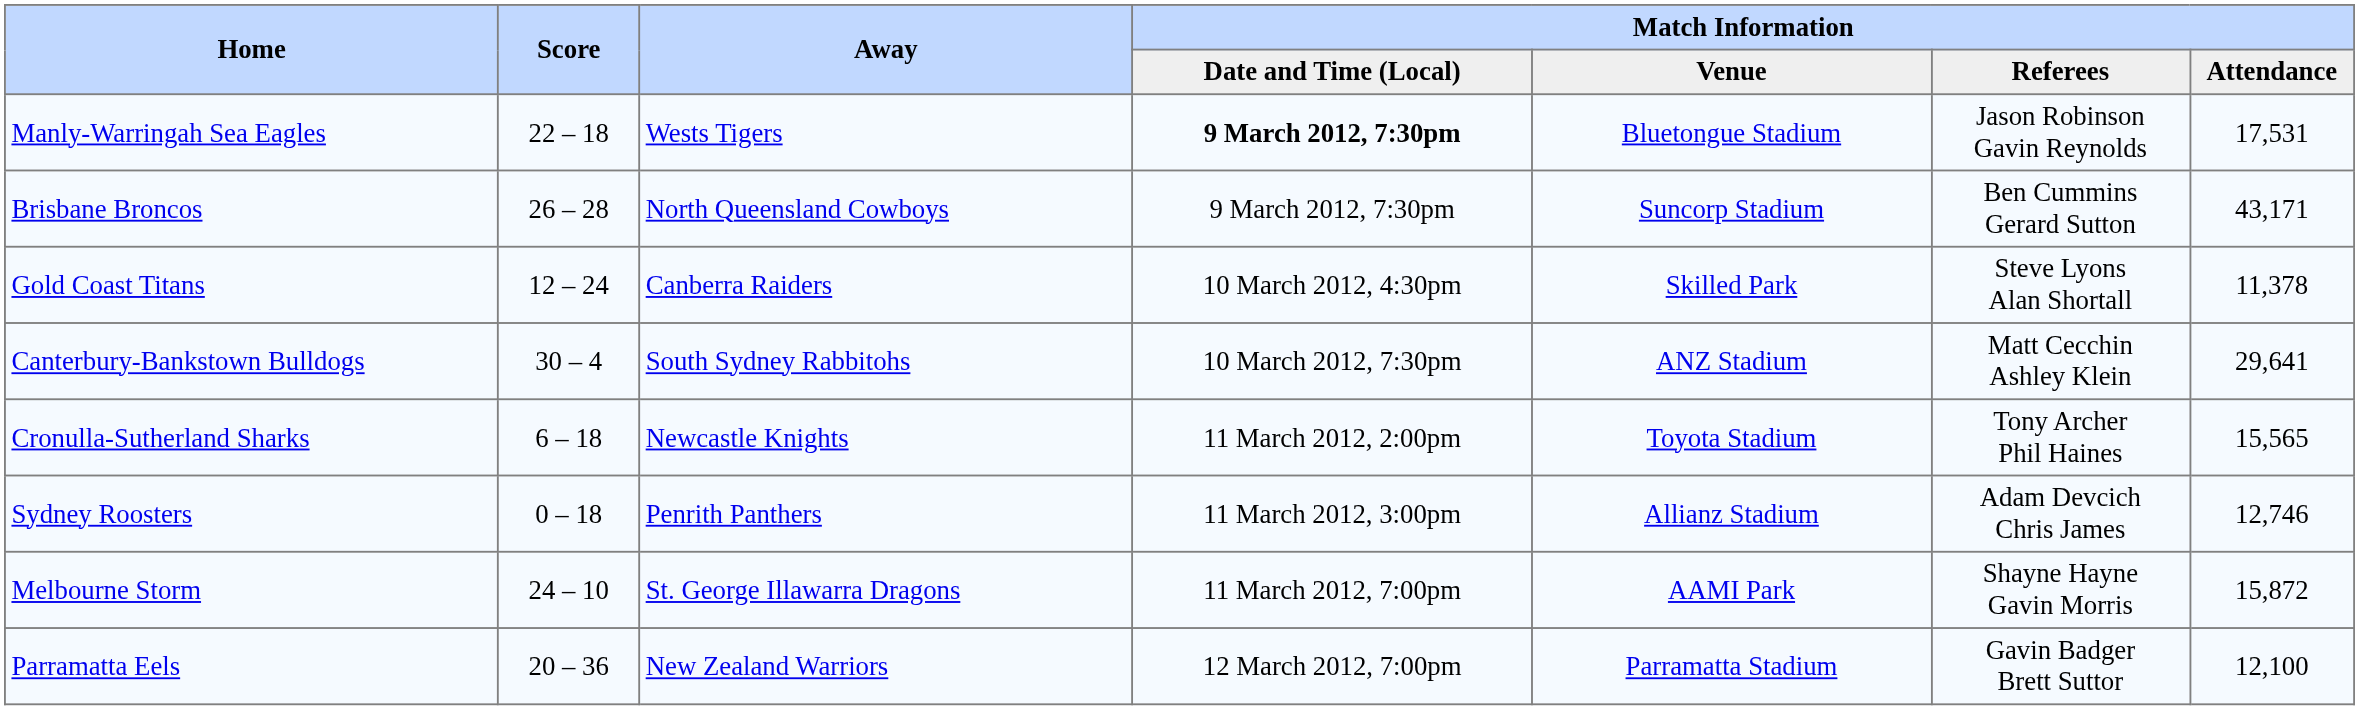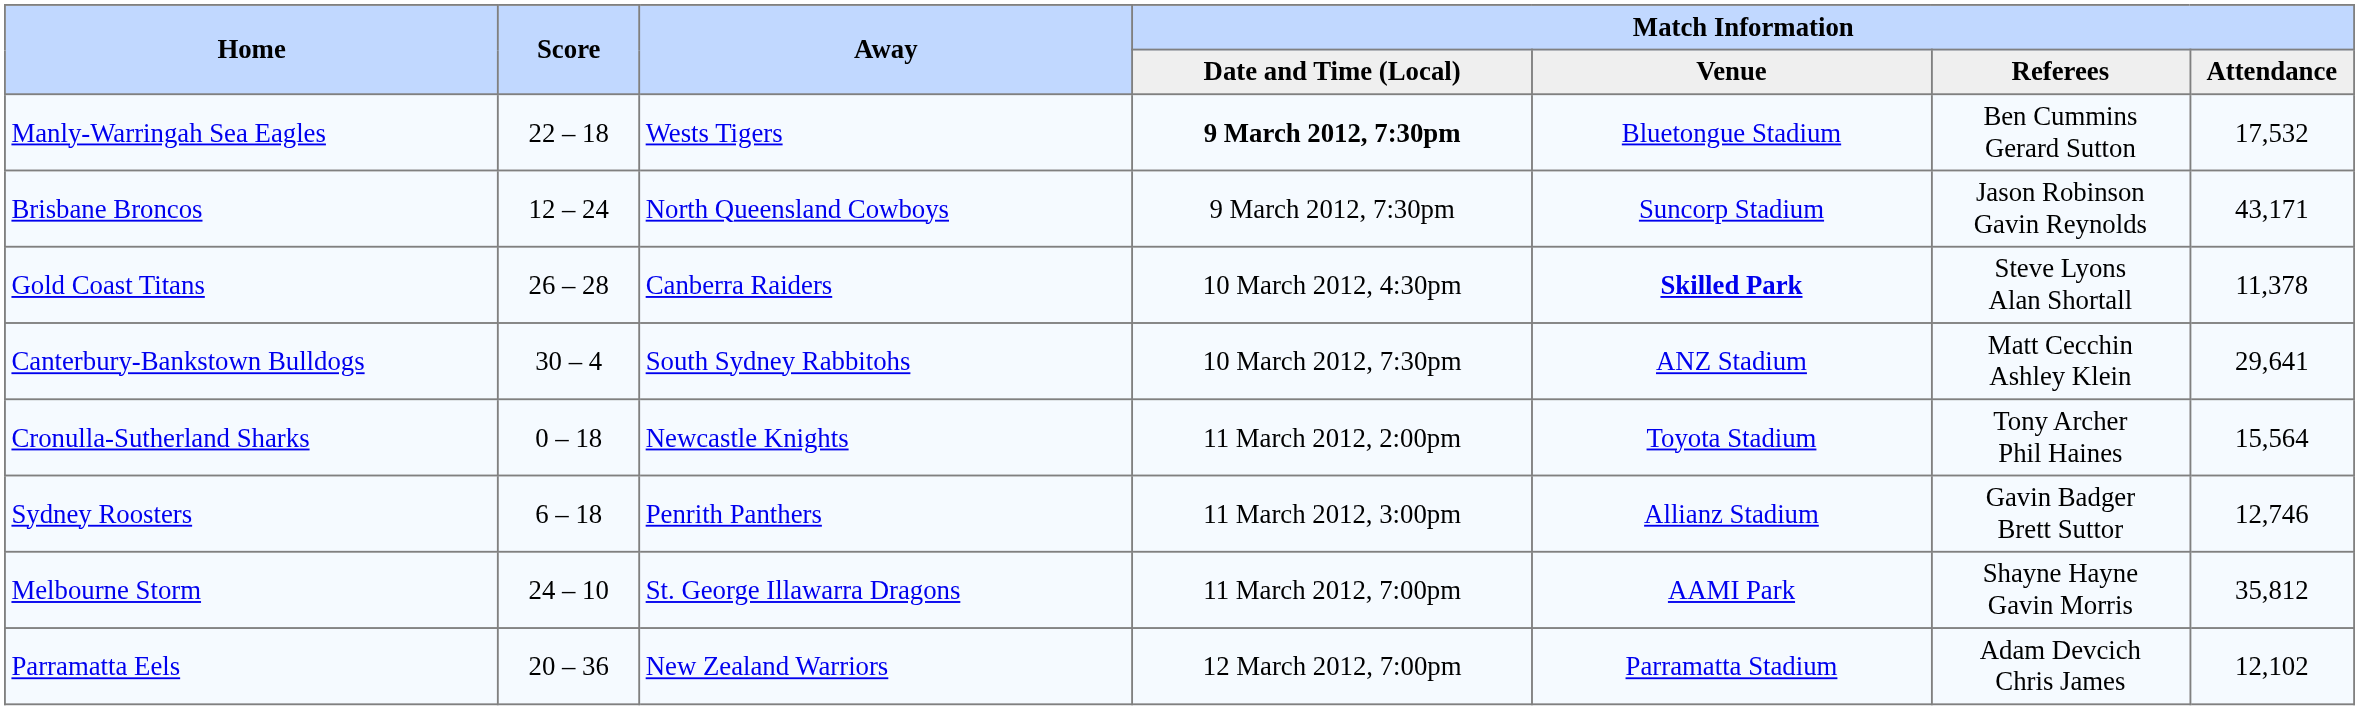Manly-Warringah Sea Eagles | Match Information / Referees: Jason Robinson Gavin Reynolds -> Ben Cummins Gerard Sutton
Manly-Warringah Sea Eagles | Match Information / Attendance: 17,531 -> 17,532
Brisbane Broncos | Score: 26 – 28 -> 12 – 24
Brisbane Broncos | Match Information / Referees: Ben Cummins Gerard Sutton -> Jason Robinson Gavin Reynolds
Gold Coast Titans | Score: 12 – 24 -> 26 – 28
Gold Coast Titans | Match Information / Venue: normal -> bold
Cronulla-Sutherland Sharks | Score: 6 – 18 -> 0 – 18
Cronulla-Sutherland Sharks | Match Information / Attendance: 15,565 -> 15,564
Sydney Roosters | Score: 0 – 18 -> 6 – 18
Sydney Roosters | Match Information / Referees: Adam Devcich Chris James -> Gavin Badger Brett Suttor
Melbourne Storm | Match Information / Attendance: 15,872 -> 35,812
Parramatta Eels | Match Information / Referees: Gavin Badger Brett Suttor -> Adam Devcich Chris James
Parramatta Eels | Match Information / Attendance: 12,100 -> 12,102
